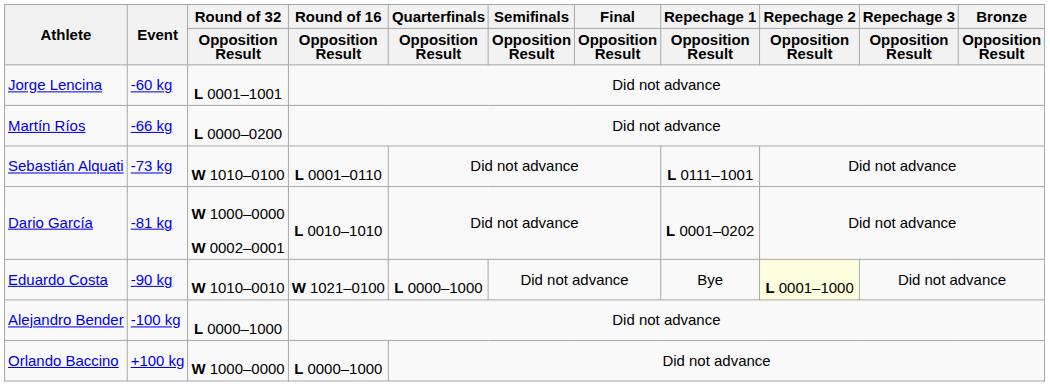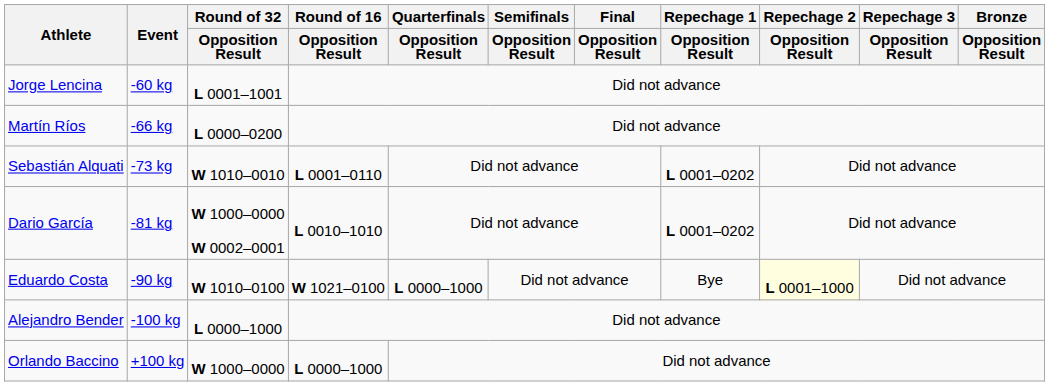Sebastián Alquati | Round of 32 / Opposition Result: W 1010–0100 -> W 1010–0010
Sebastián Alquati | Repechage 1 / Opposition Result: L 0111–1001 -> L 0001–0202
Eduardo Costa | Round of 32 / Opposition Result: W 1010–0010 -> W 1010–0100
